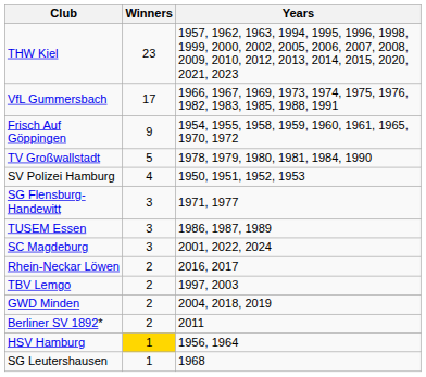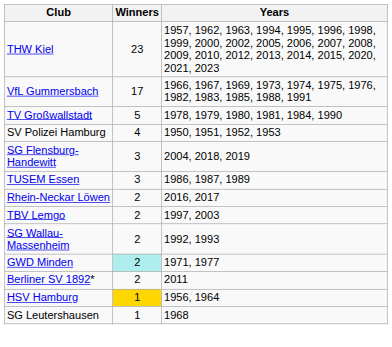- row: Frisch Auf Göppingen | 9 | 1954, 1955, 1958, 1959, 1960, 1961, 1965, 1970, 1972
SG Flensburg-Handewitt | Years: 1971, 1977 -> 2004, 2018, 2019
- row: SC Magdeburg | 3 | 2001, 2022, 2024
+ row: SG Wallau-Massenheim | 2 | 1992, 1993
GWD Minden | Winners: no background -> paleturquoise background
GWD Minden | Years: 2004, 2018, 2019 -> 1971, 1977
